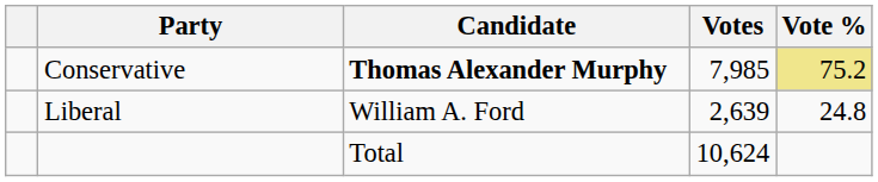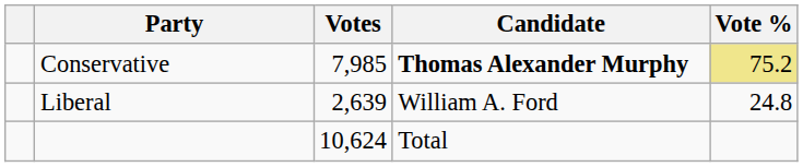columns swapped: Candidate <-> Votes
